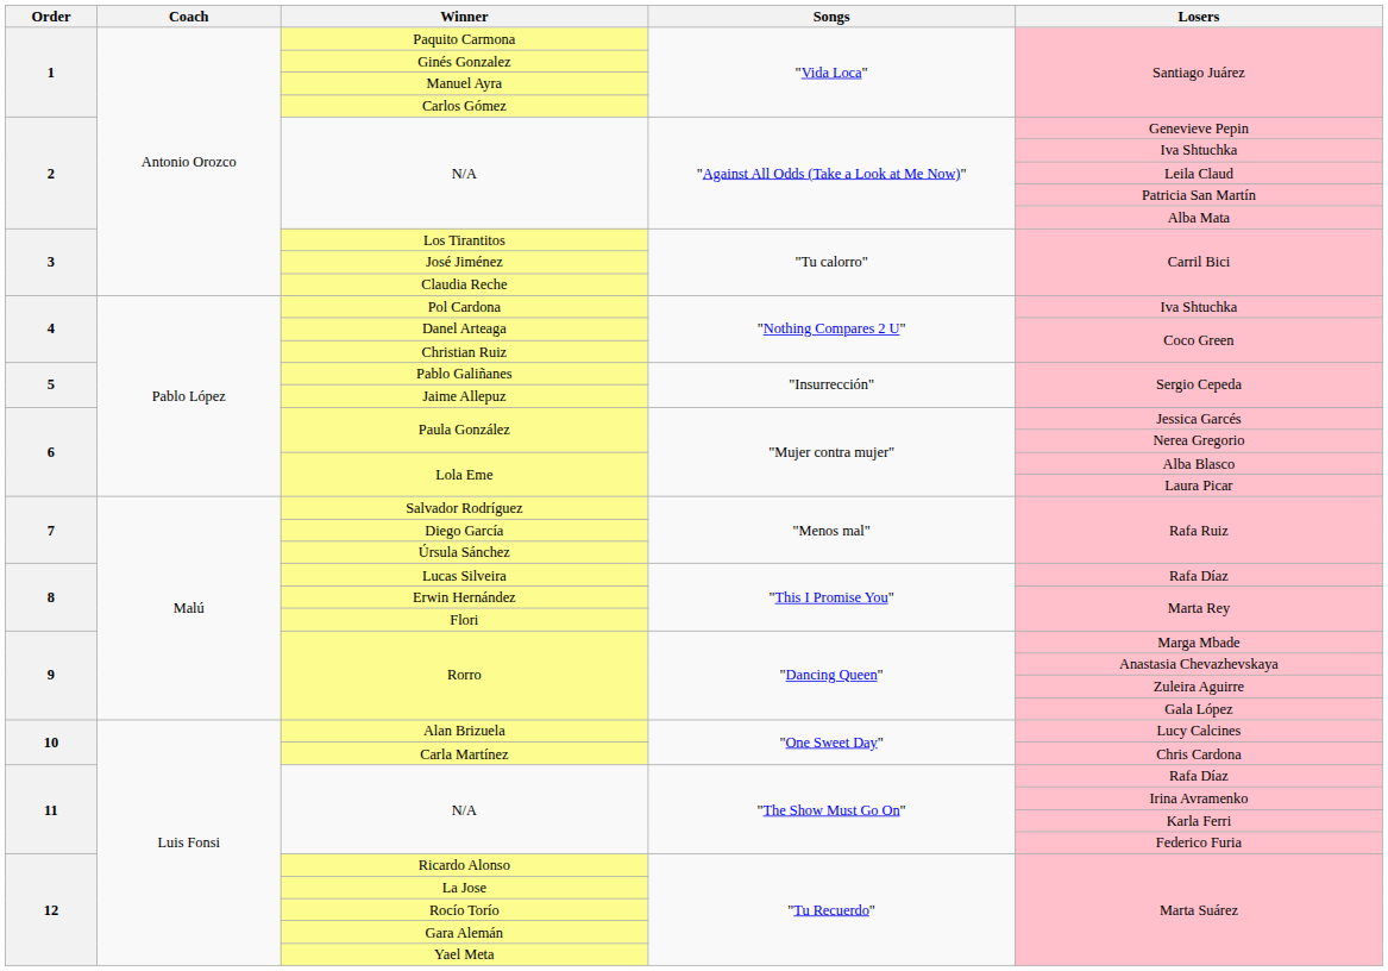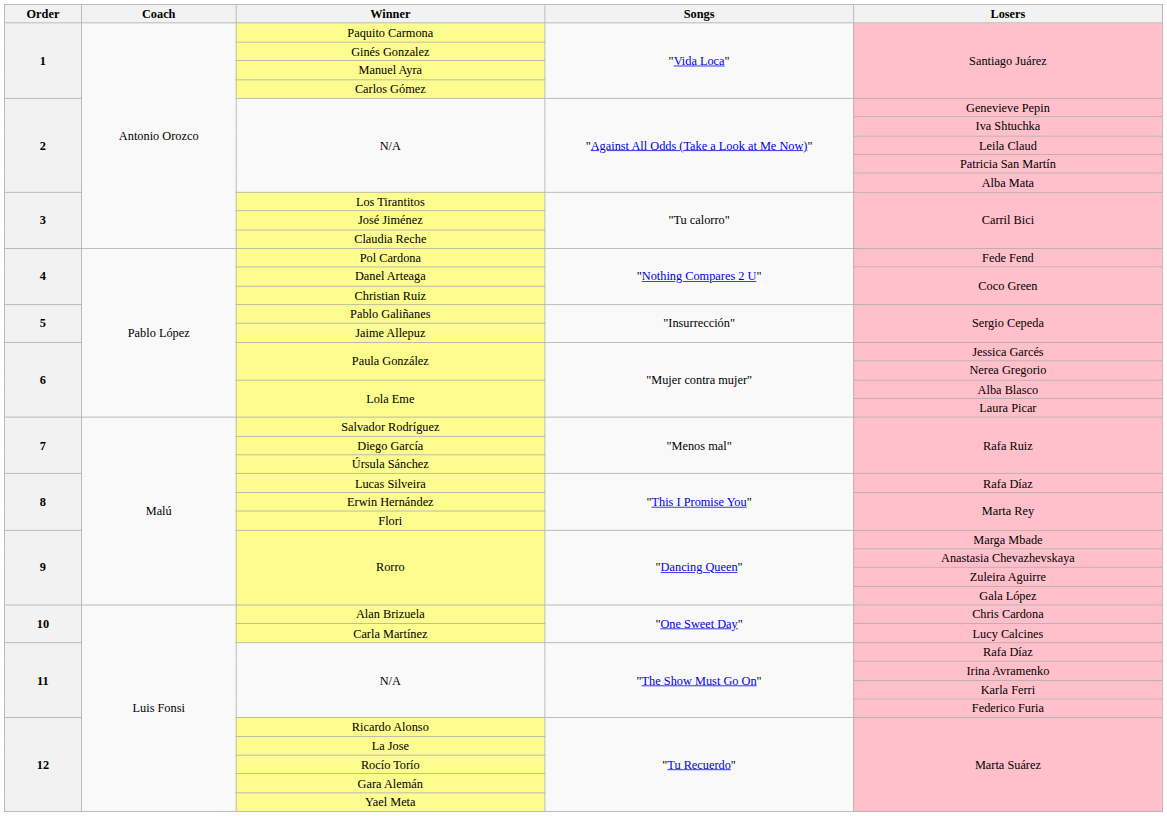Pol Cardona | Losers: Iva Shtuchka -> Fede Fend
Alan Brizuela | Losers: Lucy Calcines -> Chris Cardona
Carla Martínez | Losers: Chris Cardona -> Lucy Calcines
